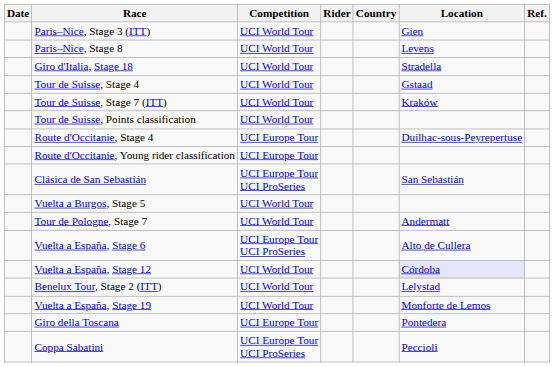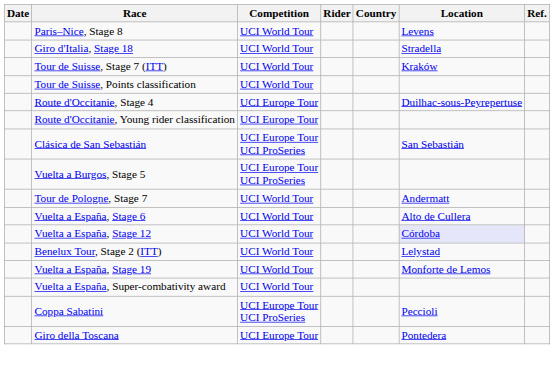- row: Paris–Nice, Stage 3 (ITT) | UCI World Tour | Gien
- row: Tour de Suisse, Stage 4 | UCI World Tour | Gstaad
Vuelta a Burgos, Stage 5 | Competition: UCI World Tour -> UCI Europe Tour UCI ProSeries
Vuelta a España, Stage 6 | Competition: UCI Europe Tour UCI ProSeries -> UCI World Tour
+ row: Vuelta a España, Super-combativity award | UCI World Tour
rows swapped: Giro della Toscana <-> Coppa Sabatini
